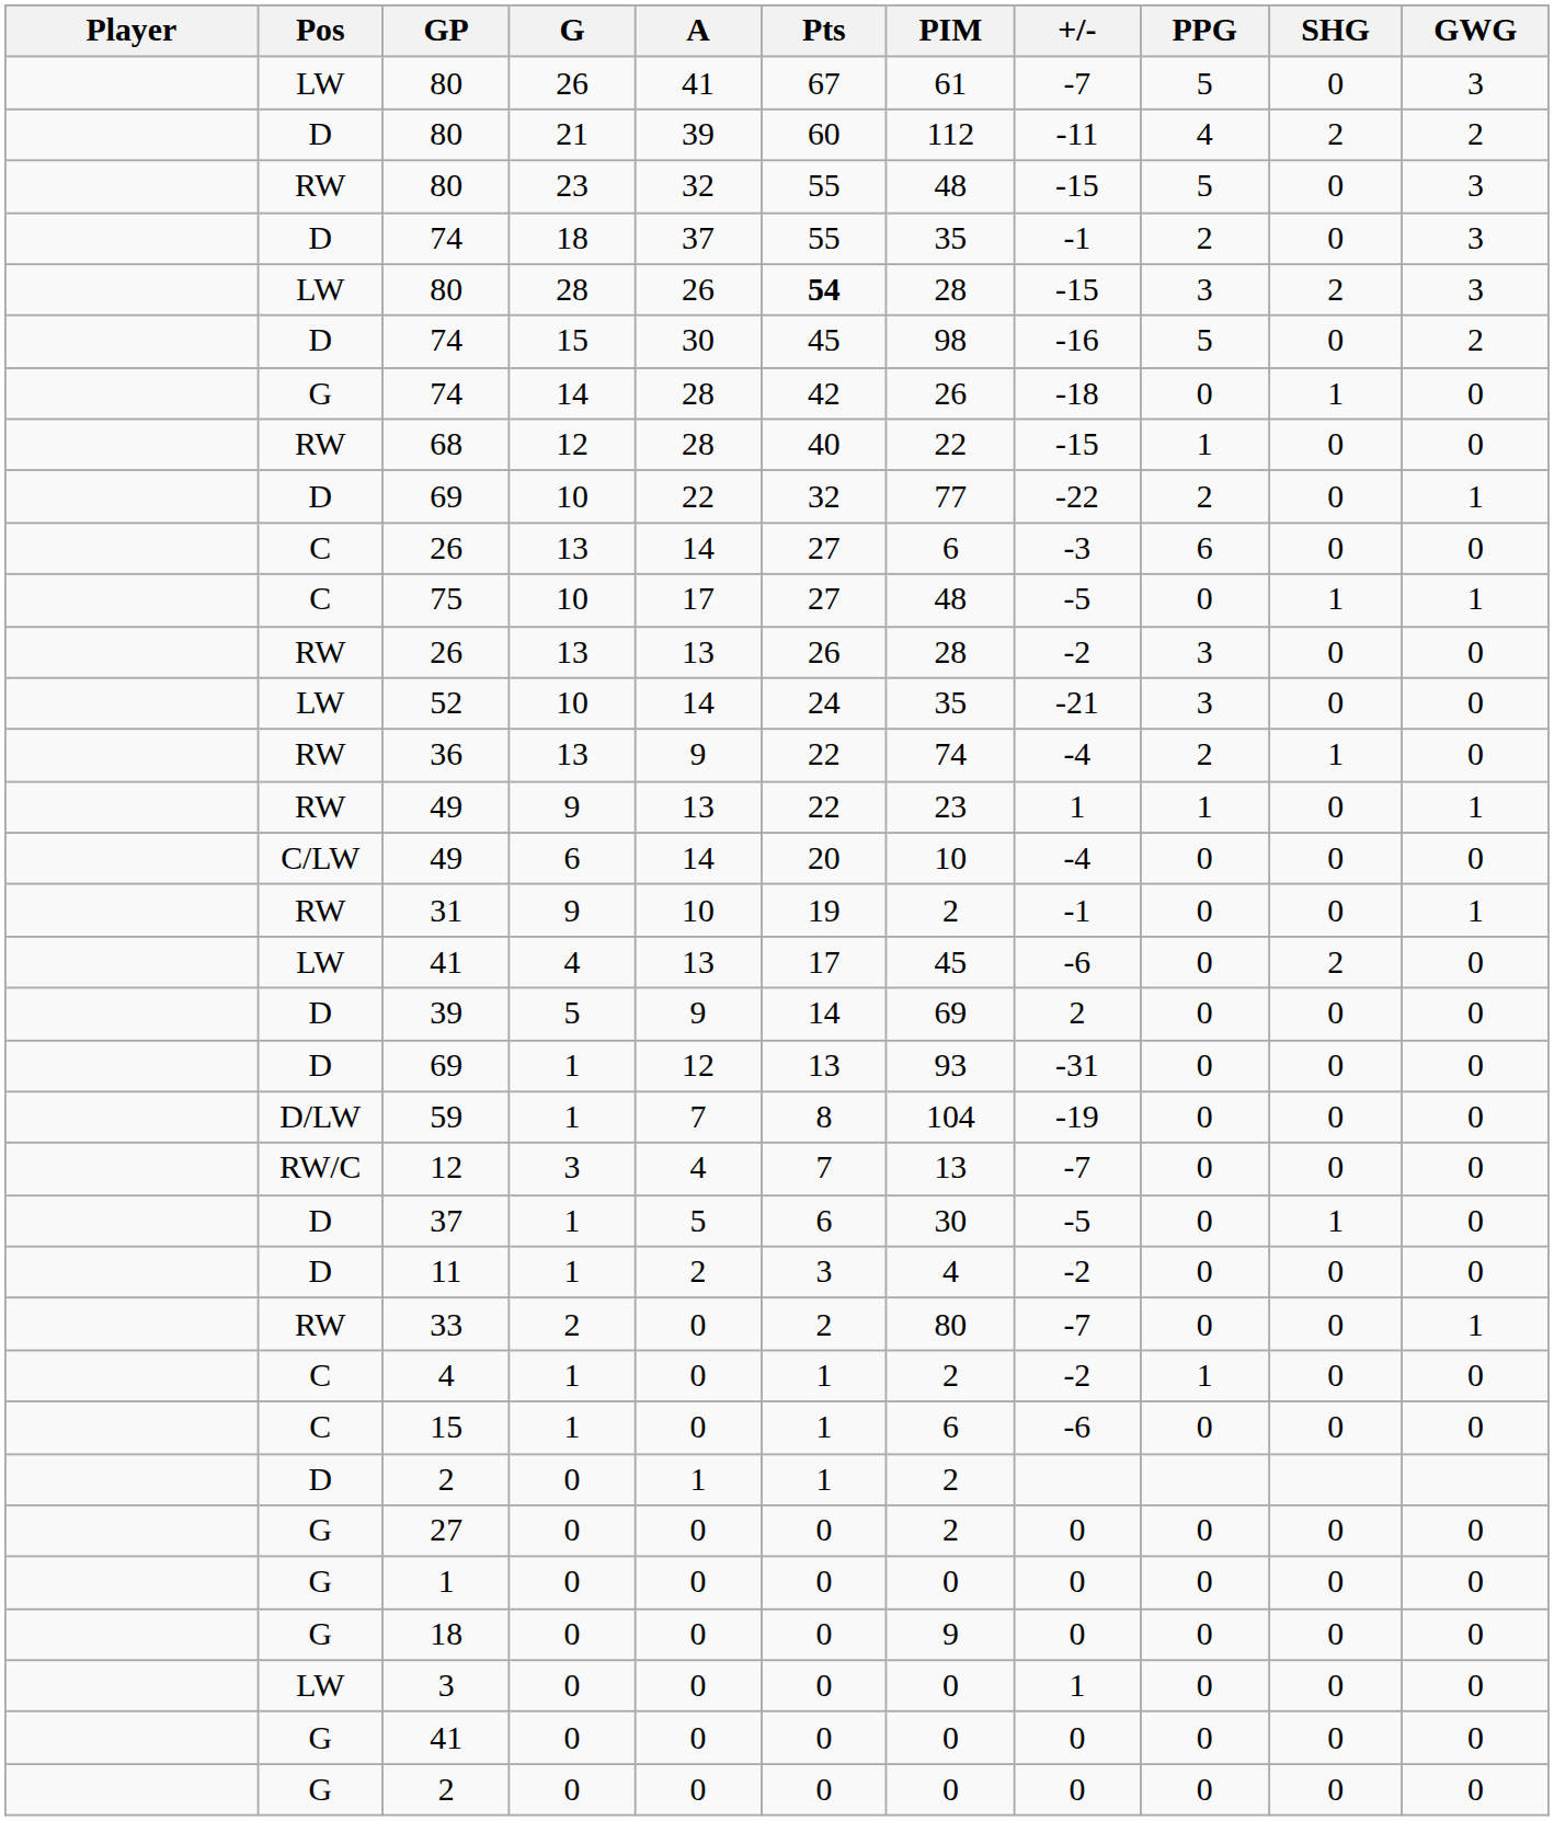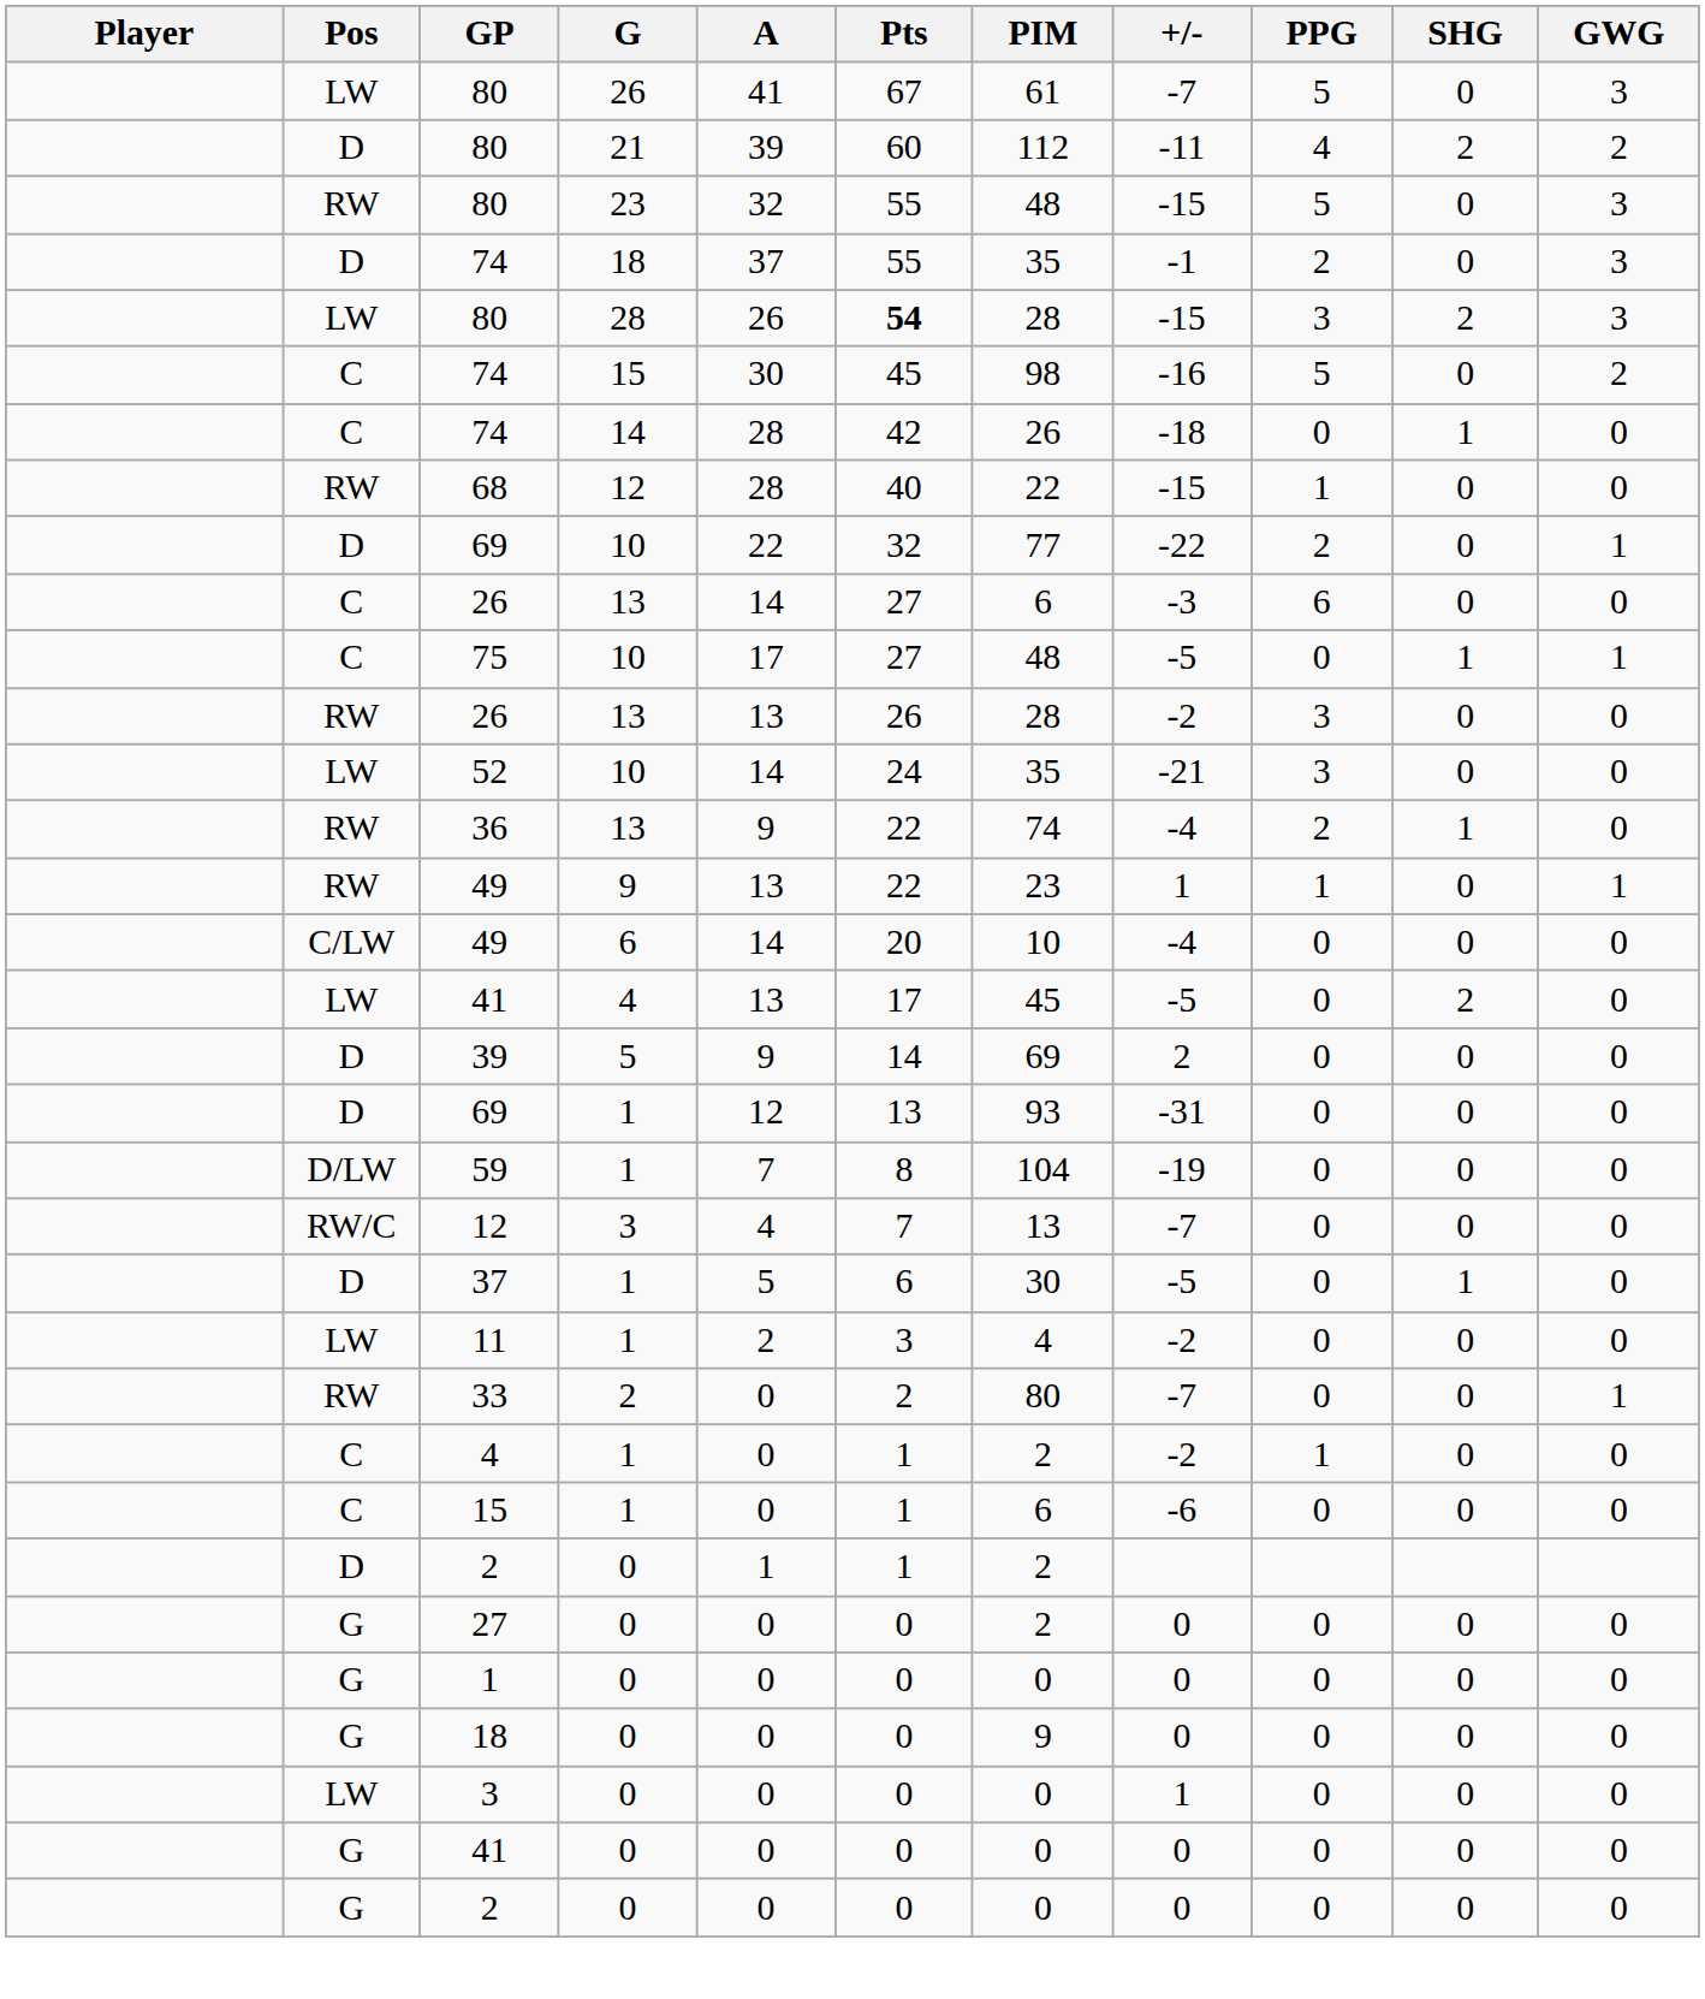74 / 15 | Pos: D -> C
74 / 14 | Pos: G -> C
- row: RW | 31 | 9 | 10 | 19 | 2 | -1 | 0 | 0 | 1
41 / 4 | +/-: -6 -> -5
11 | Pos: D -> LW
